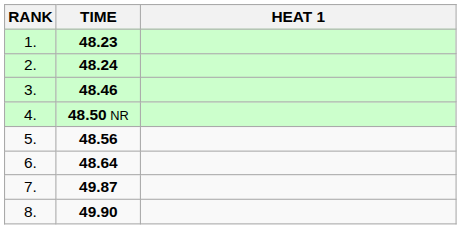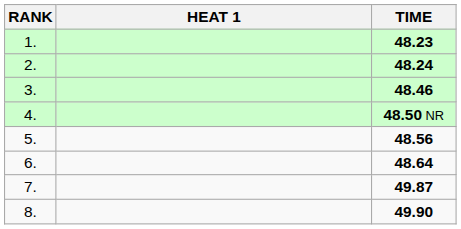columns swapped: HEAT 1 <-> TIME
